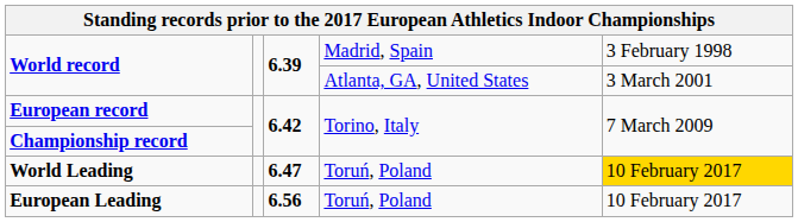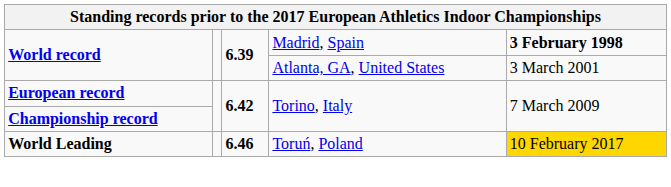World record / Madrid, Spain | column 5: normal -> bold
World Leading | column 3: 6.47 -> 6.46
- row: European Leading | 6.56 | Toruń, Poland | 10 February 2017
